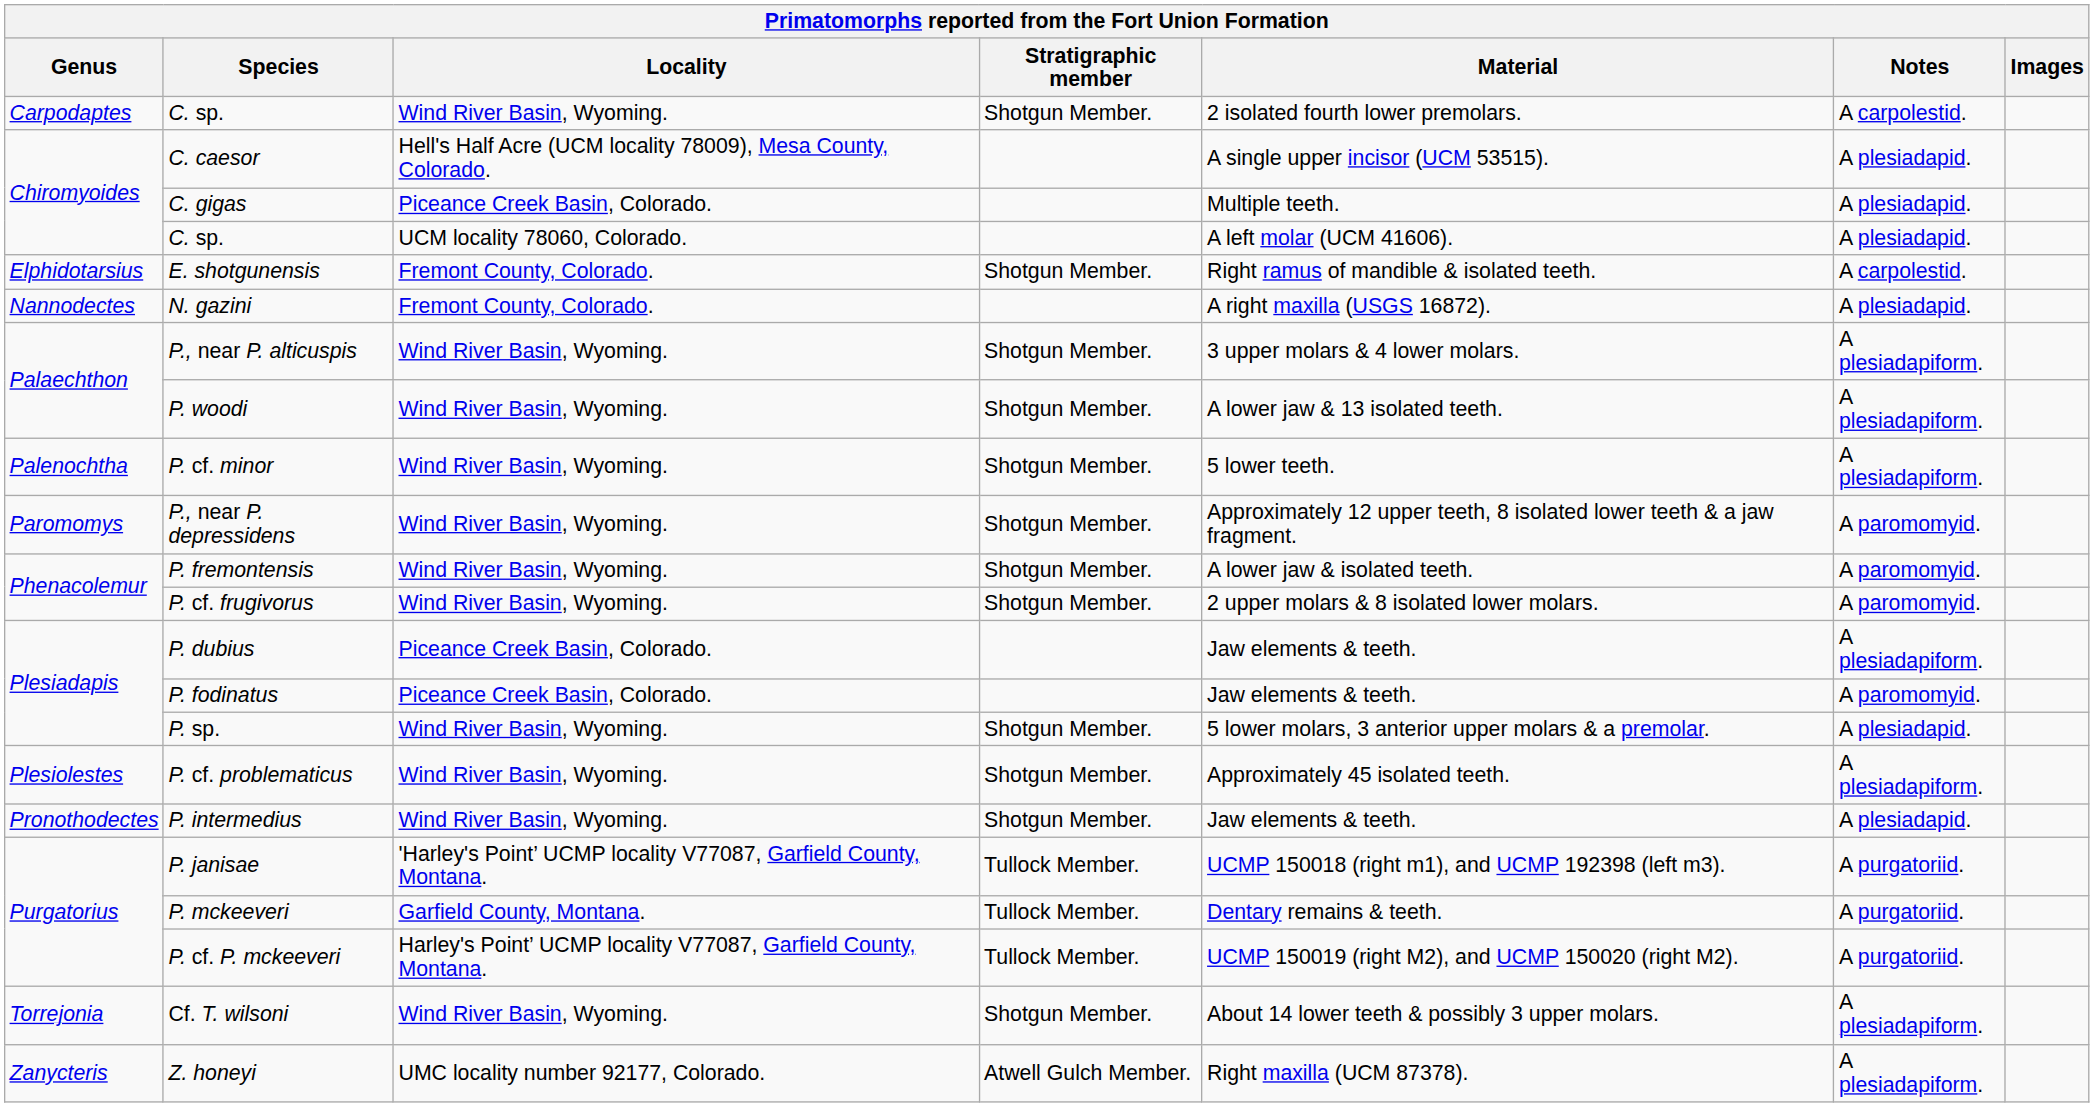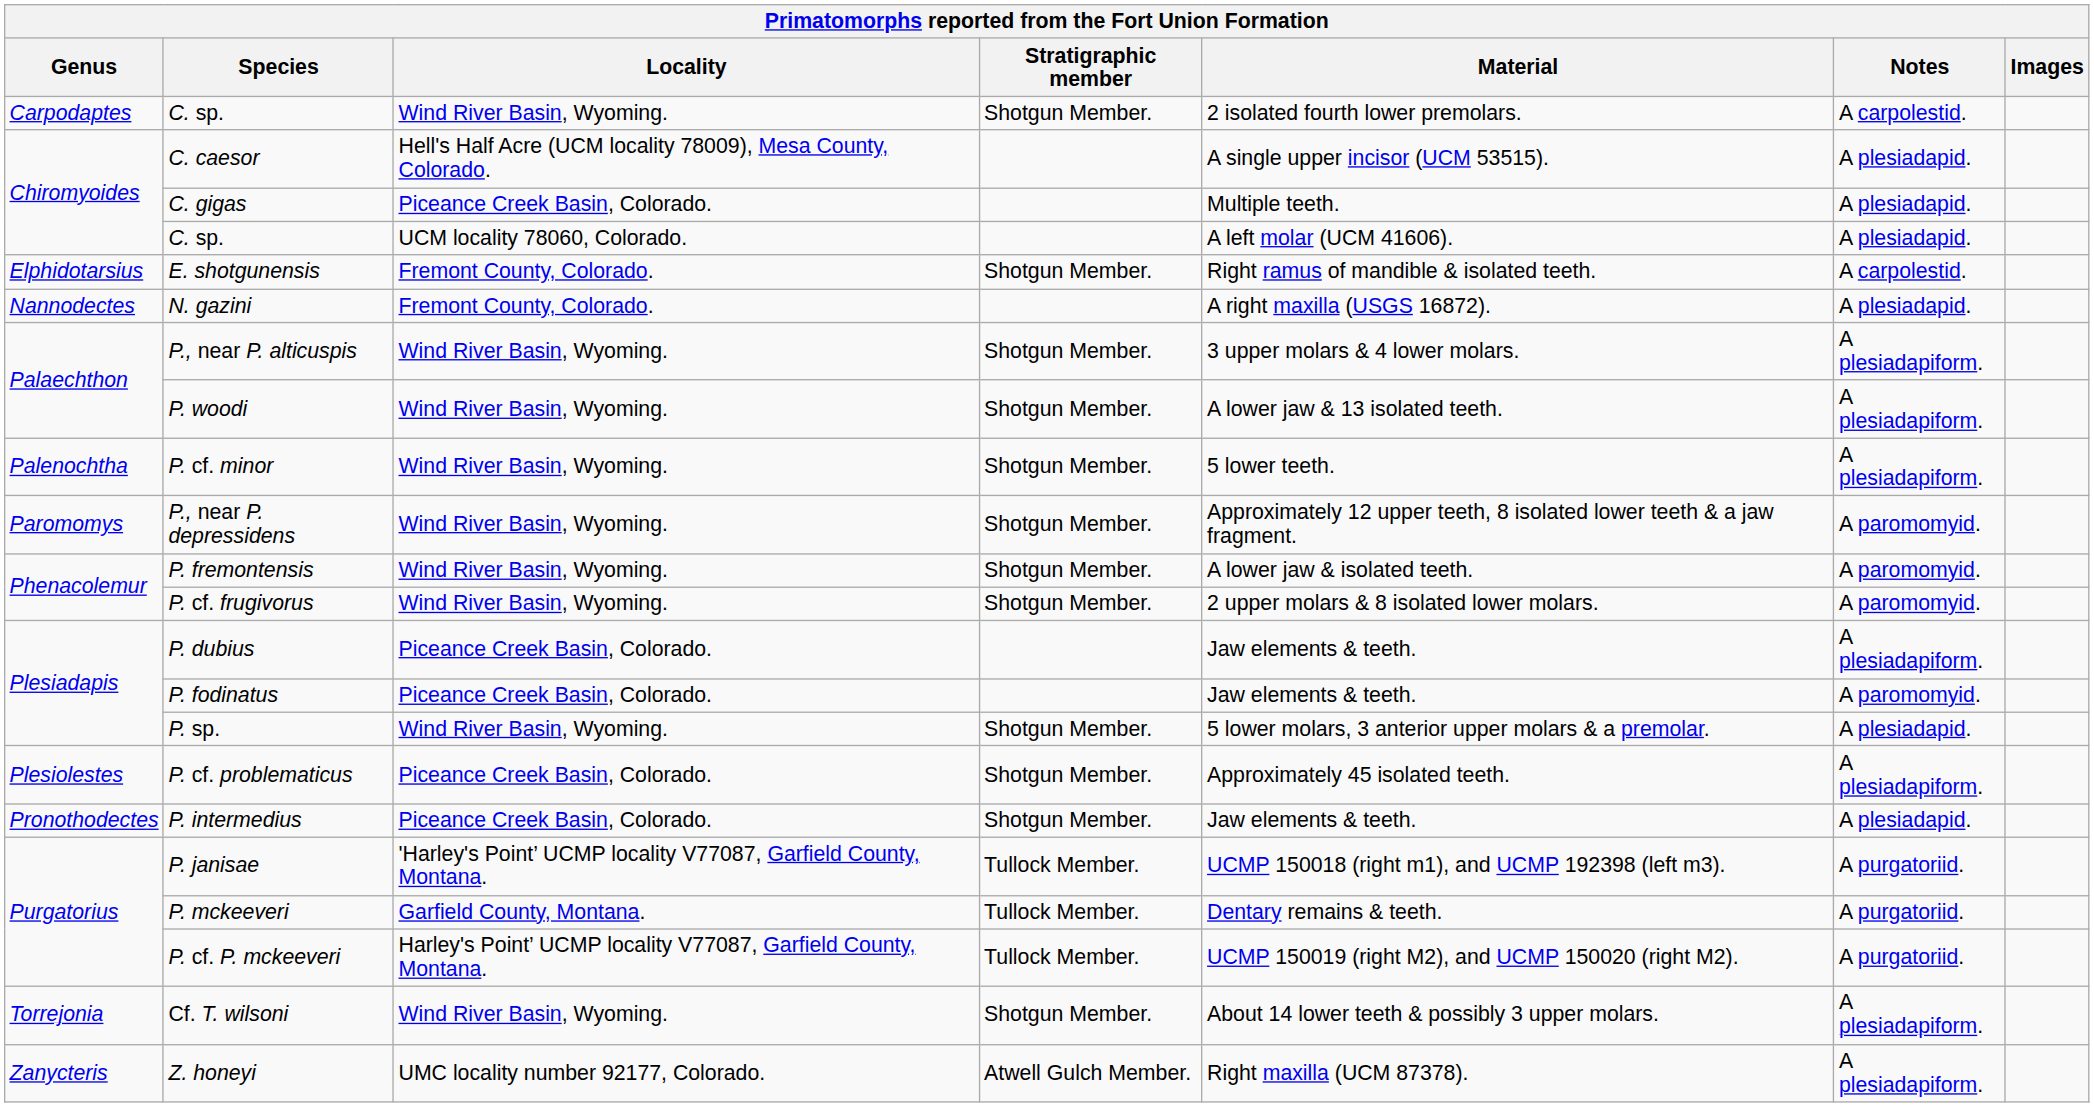P. cf. problematicus | Locality: Wind River Basin, Wyoming. -> Piceance Creek Basin, Colorado.
P. intermedius | Locality: Wind River Basin, Wyoming. -> Piceance Creek Basin, Colorado.
